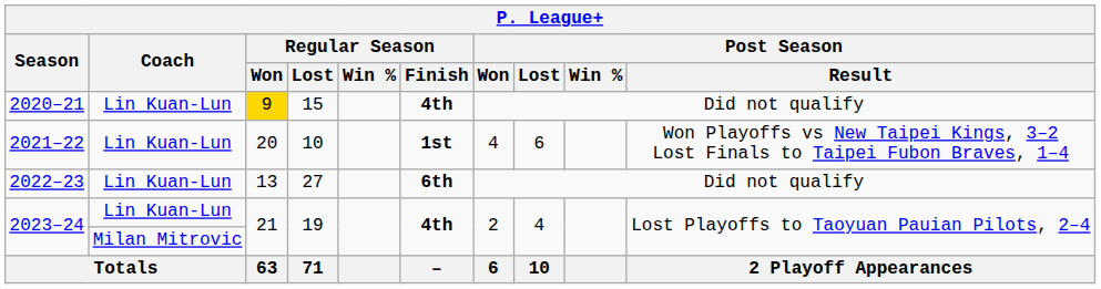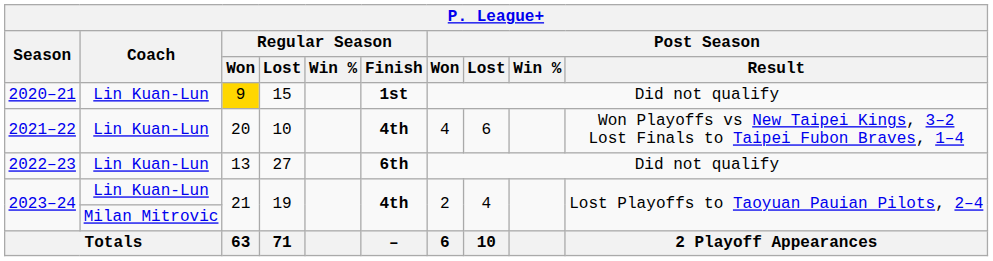2020–21 | Regular Season / Finish: 4th -> 1st
2021–22 | Regular Season / Finish: 1st -> 4th
